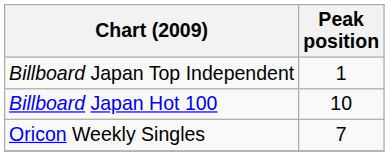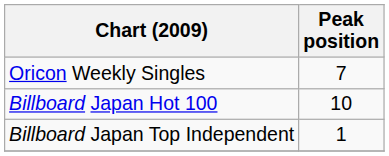rows swapped: Oricon Weekly Singles <-> Billboard Japan Top Independent
